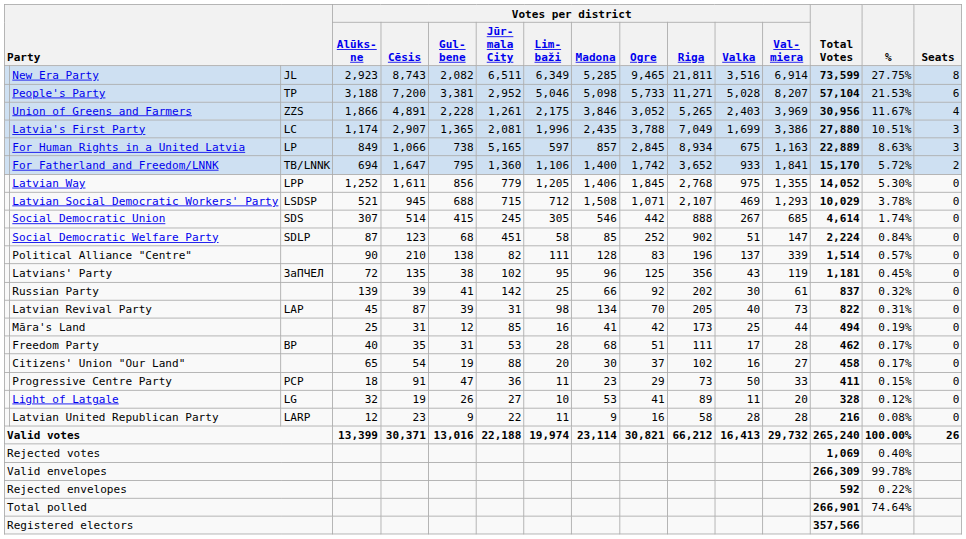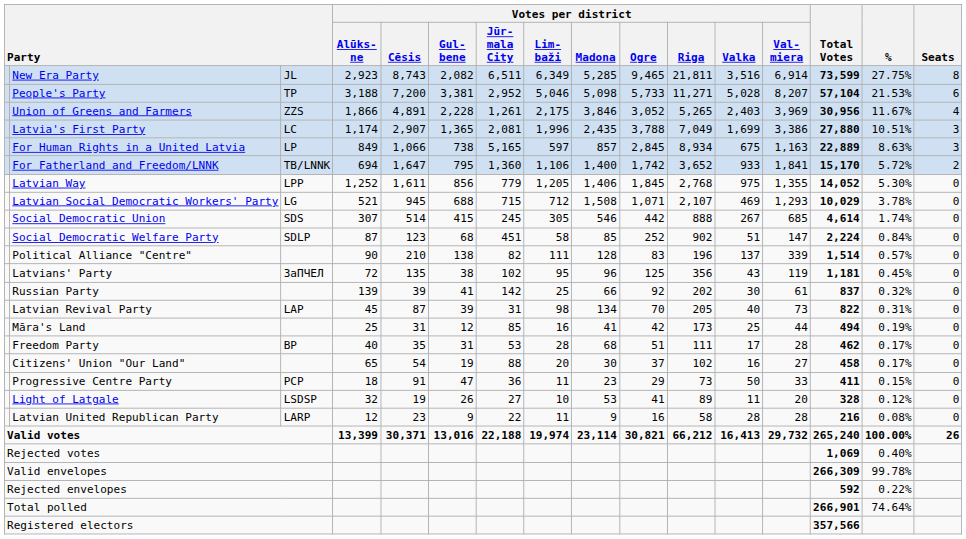Latvian Social Democratic Workers' Party | column 3: LSDSP -> LG
Light of Latgale | column 3: LG -> LSDSP
